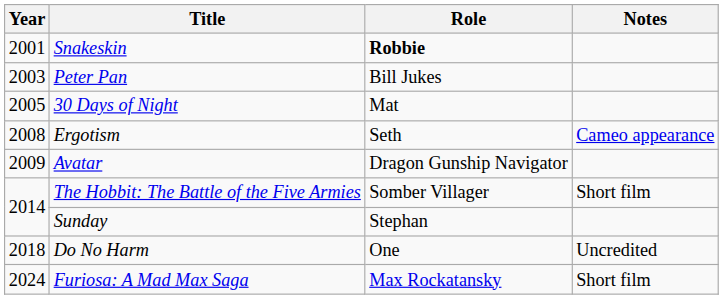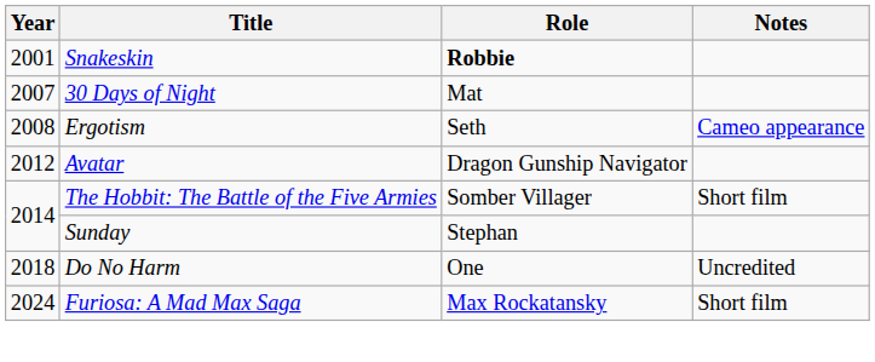- row: 2003 | Peter Pan | Bill Jukes
30 Days of Night | Year: 2005 -> 2007
Avatar | Year: 2009 -> 2012
